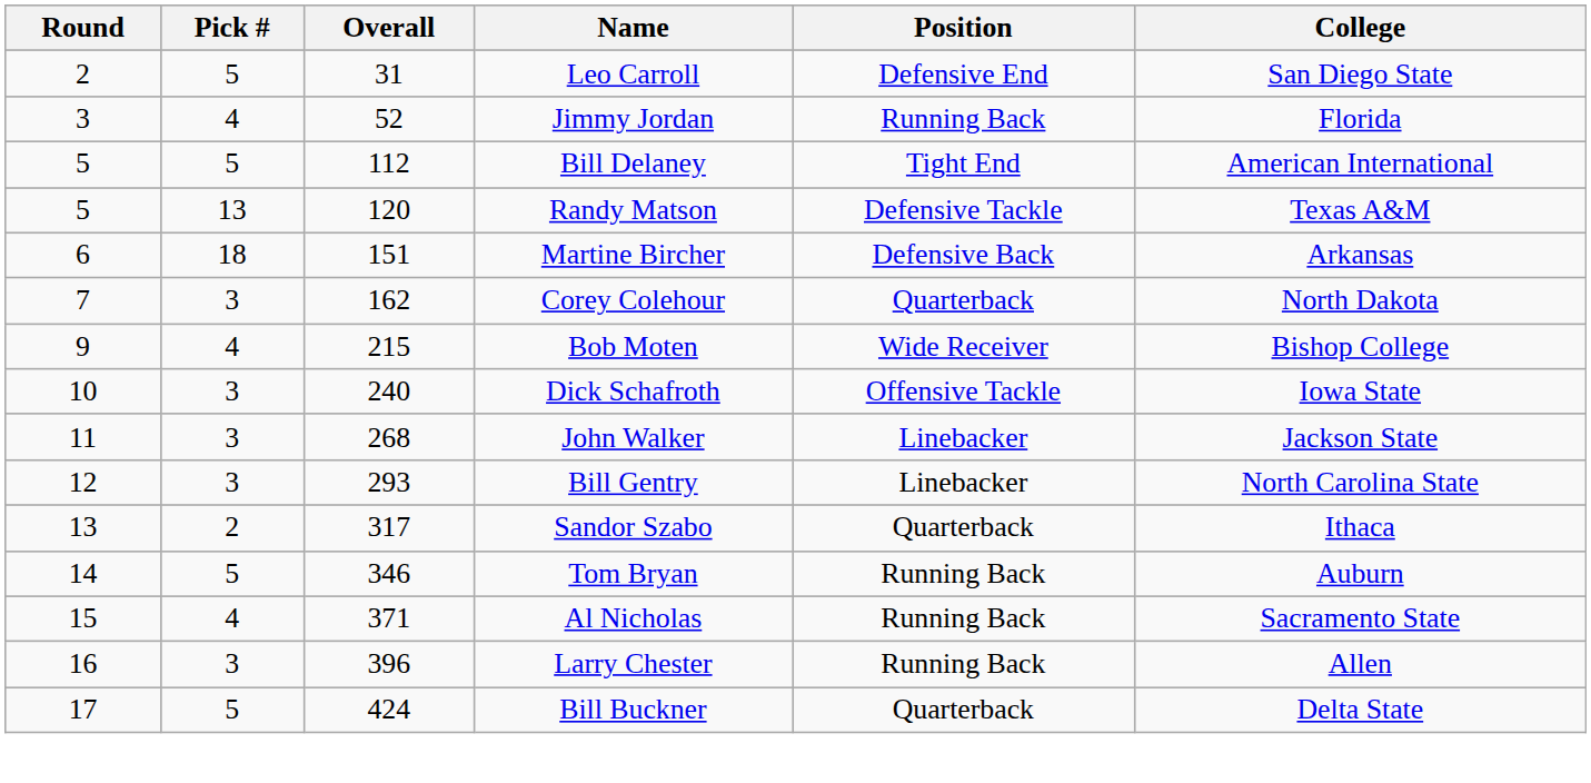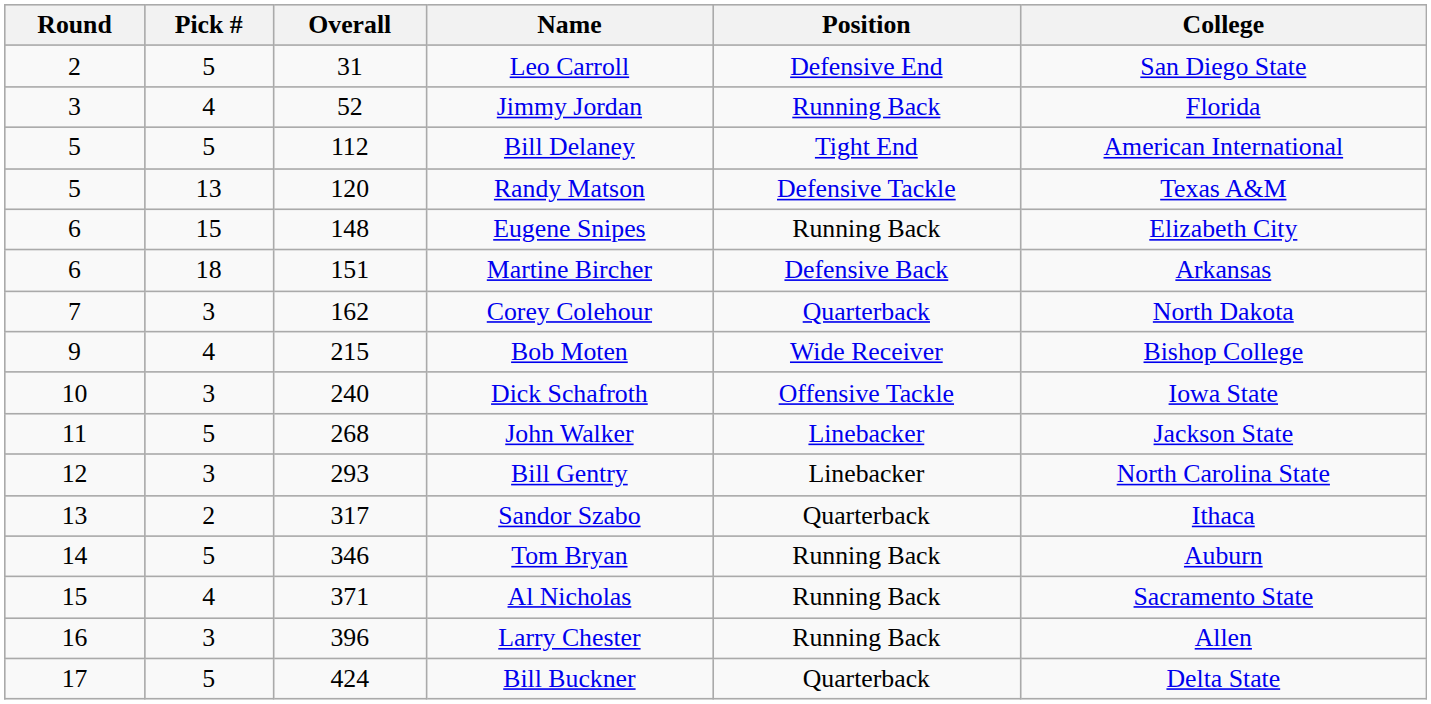+ row: 6 | 15 | 148 | Eugene Snipes | Running Back | Elizabeth City
John Walker | Pick #: 3 -> 5
